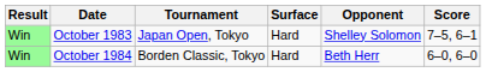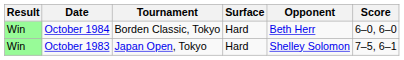rows swapped: October 1983 <-> October 1984
